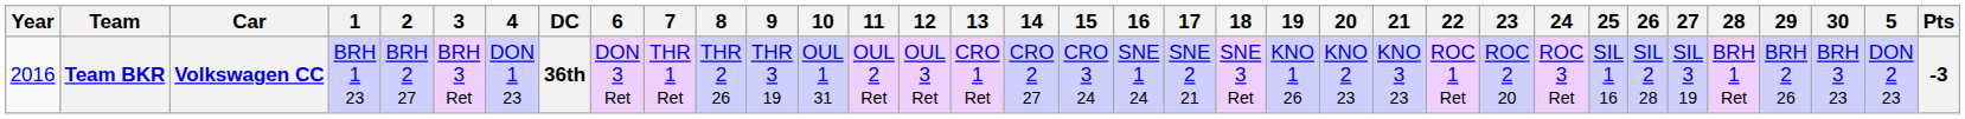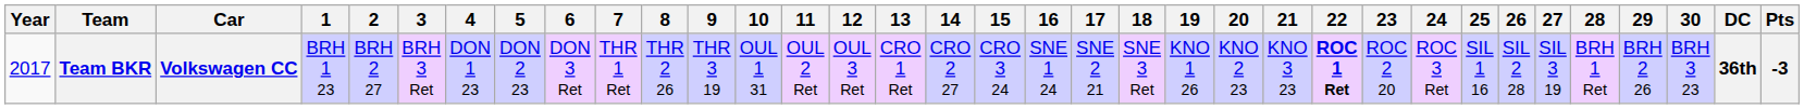columns swapped: 5 <-> DC
Team BKR | Year: 2016 -> 2017
Team BKR | 22: normal -> bold
